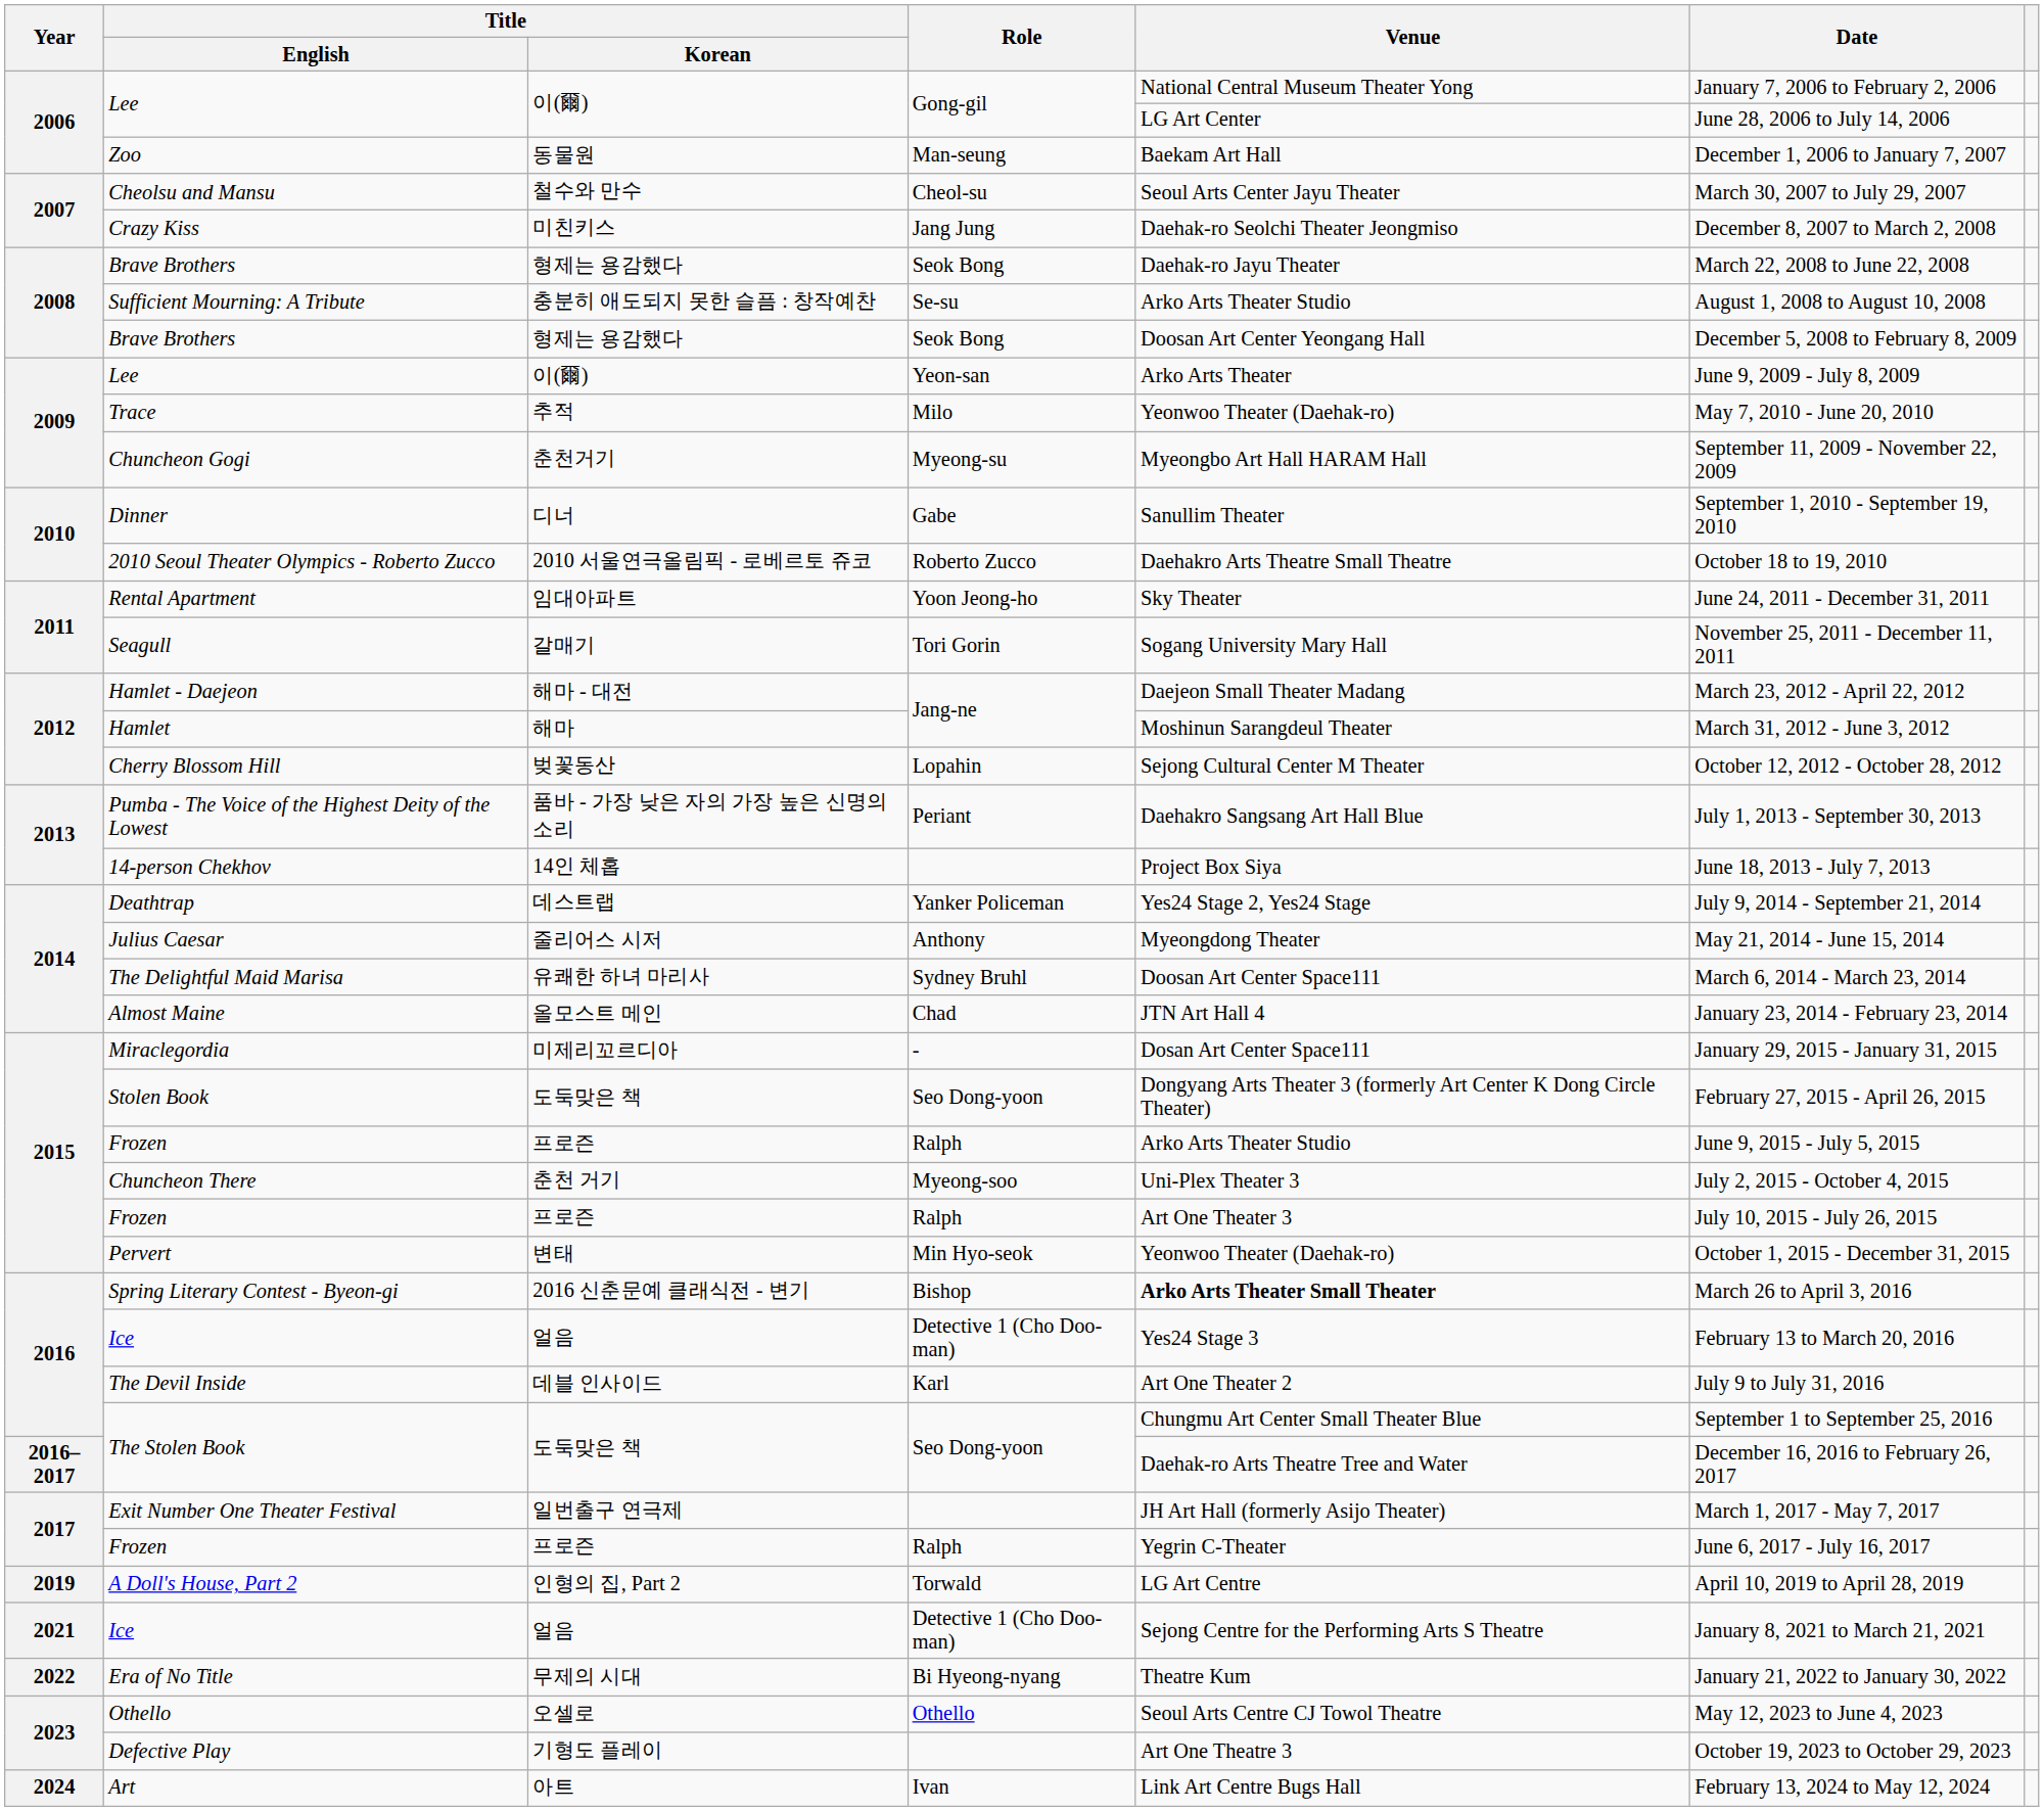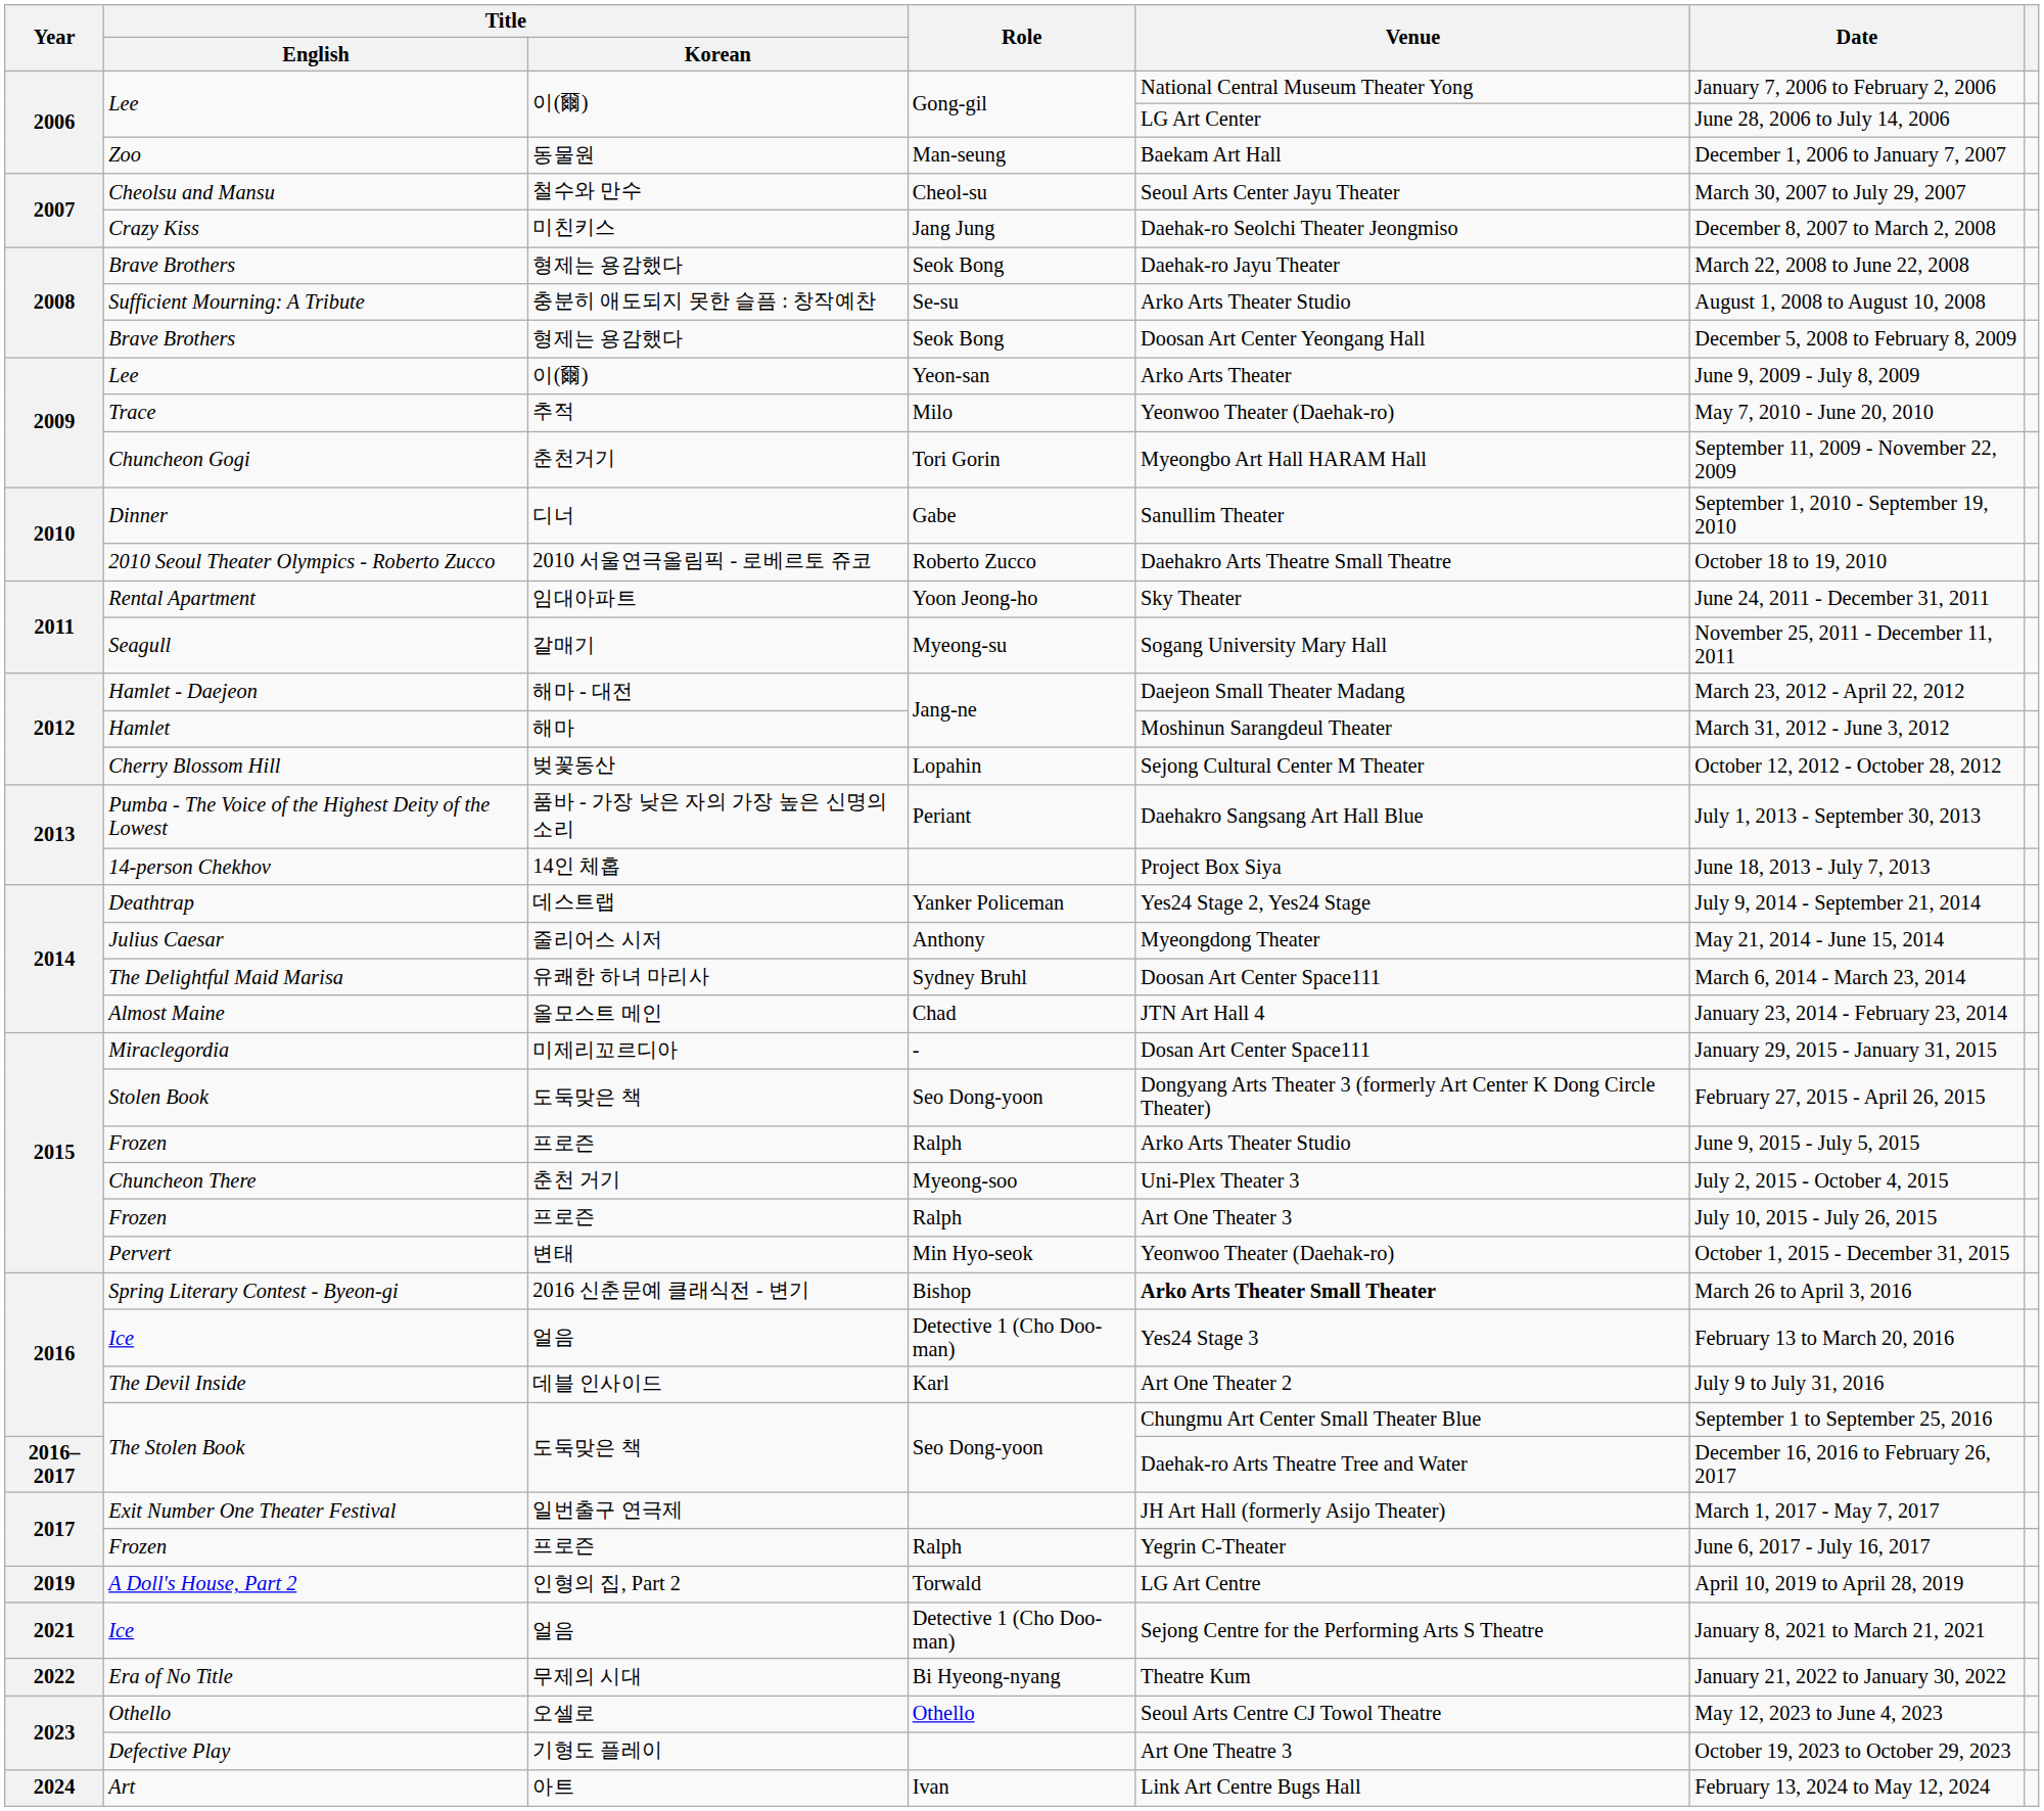Chuncheon Gogi | Role: Myeong-su -> Tori Gorin
Seagull | Role: Tori Gorin -> Myeong-su
